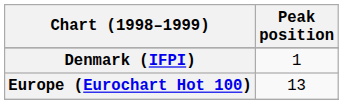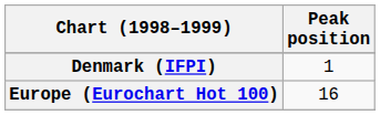Europe (Eurochart Hot 100) | Peak position: 13 -> 16
